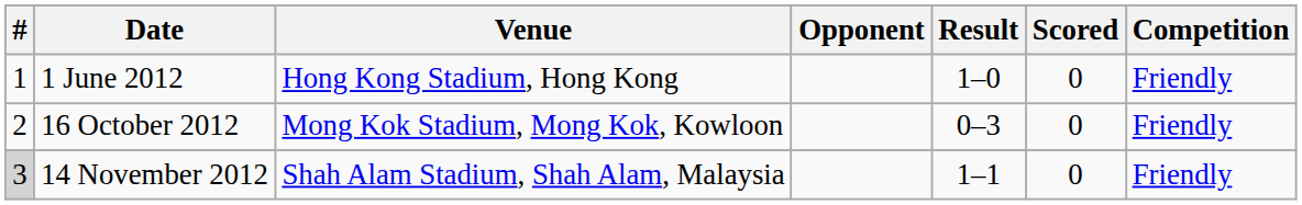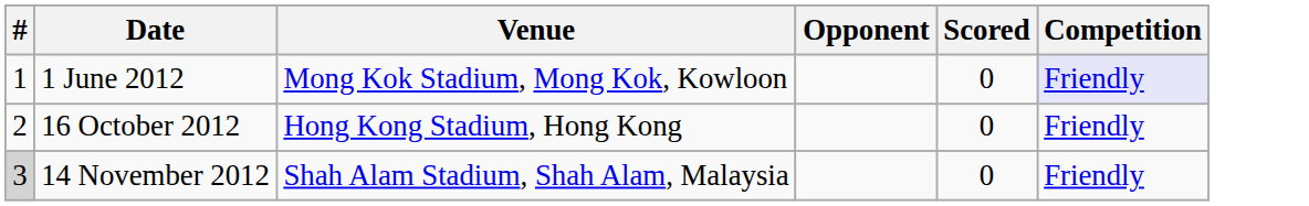- column: Result | 1–0 | 0–3 | 1–1
1 June 2012 | Venue: Hong Kong Stadium, Hong Kong -> Mong Kok Stadium, Mong Kok, Kowloon
1 June 2012 | Competition: no background -> lavender background
16 October 2012 | Venue: Mong Kok Stadium, Mong Kok, Kowloon -> Hong Kong Stadium, Hong Kong
